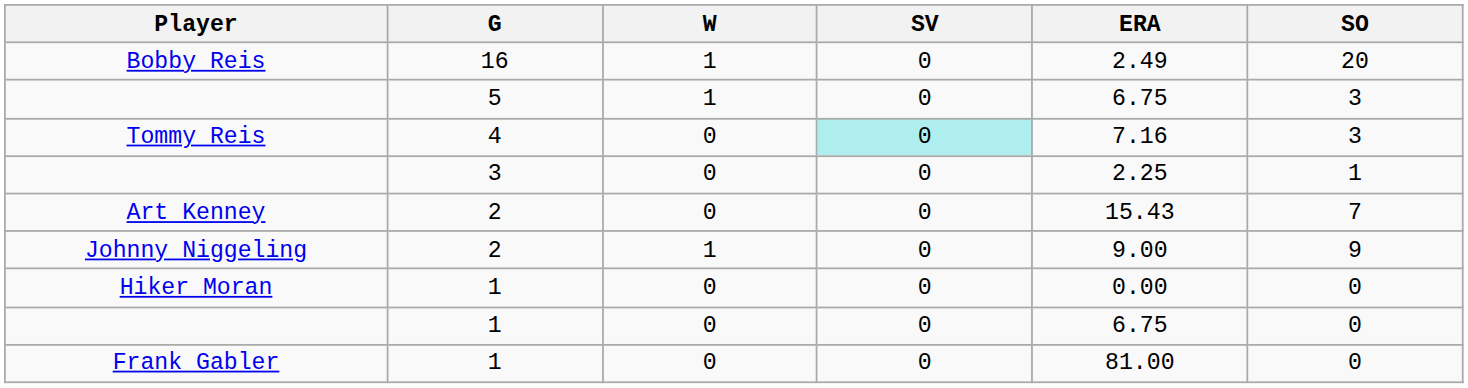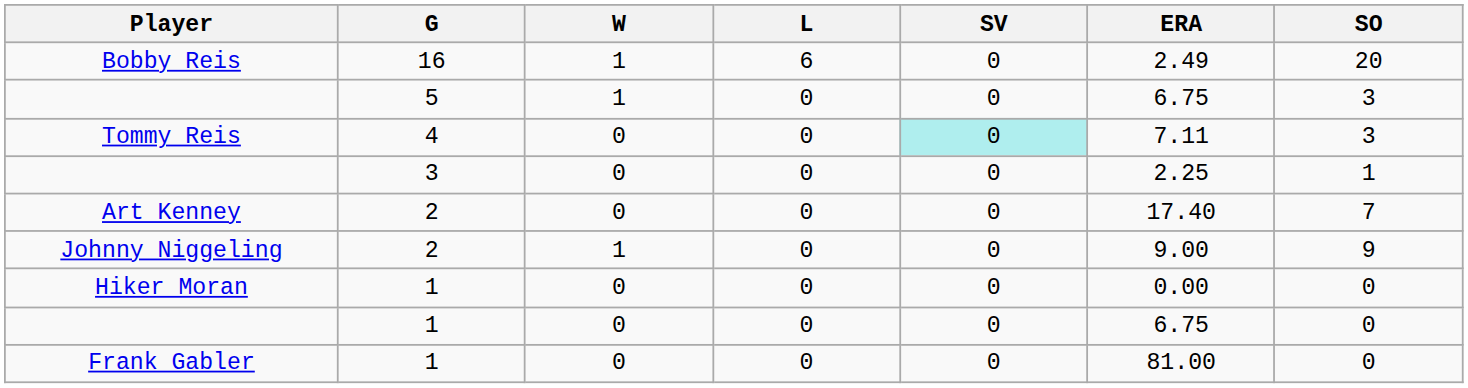+ column: L | 6 | 0 | 0 | 0 | 0 | 0 | 0 | 0 | 0
Tommy Reis | ERA: 7.16 -> 7.11
Art Kenney | ERA: 15.43 -> 17.40
